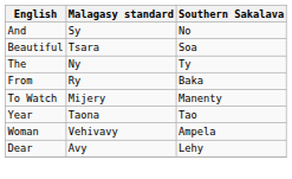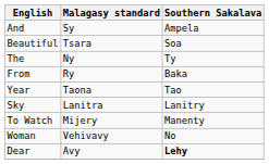And | Southern Sakalava: No -> Ampela
rows swapped: To Watch <-> Year
+ row: Sky | Lanitra | Lanitry
Woman | Southern Sakalava: Ampela -> No
Dear | Southern Sakalava: normal -> bold
